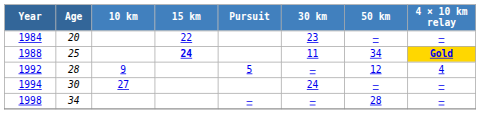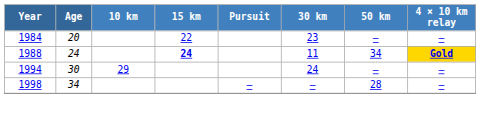1988 | Age: 25 -> 24
- row: 1992 | 28 | 9 | 5 | — | 12 | 4
1994 | 10 km: 27 -> 29
